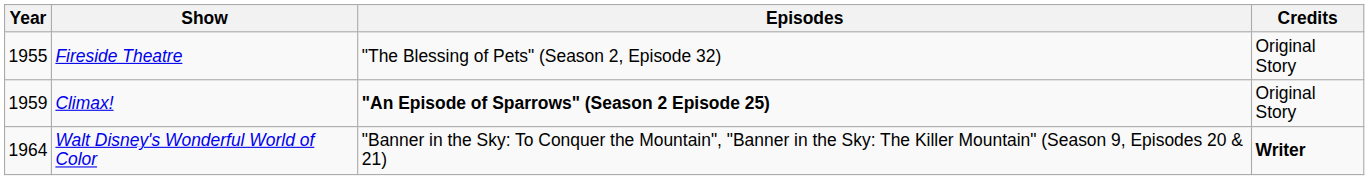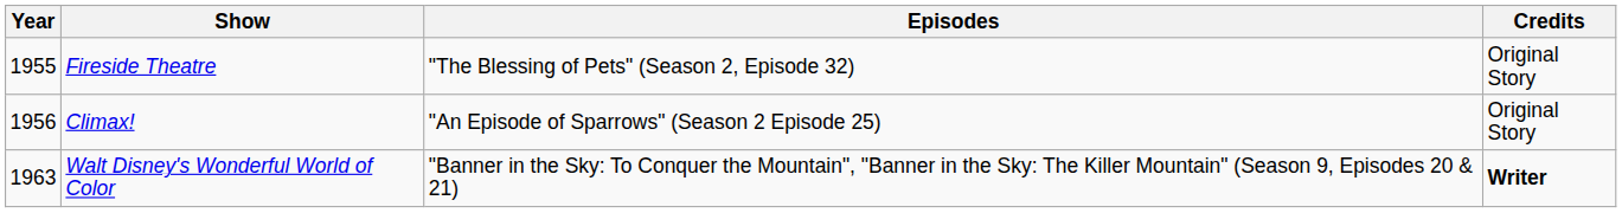Climax! | Year: 1959 -> 1956
Climax! | Episodes: bold -> normal
Walt Disney's Wonderful World of Color | Year: 1964 -> 1963
